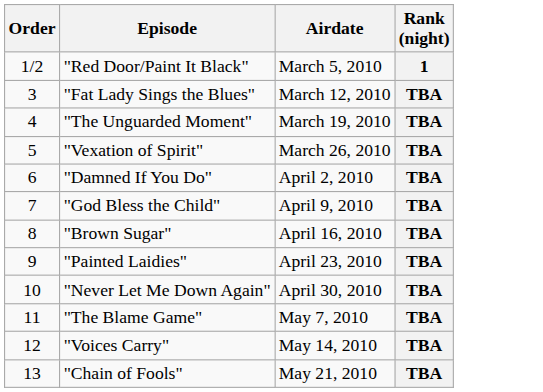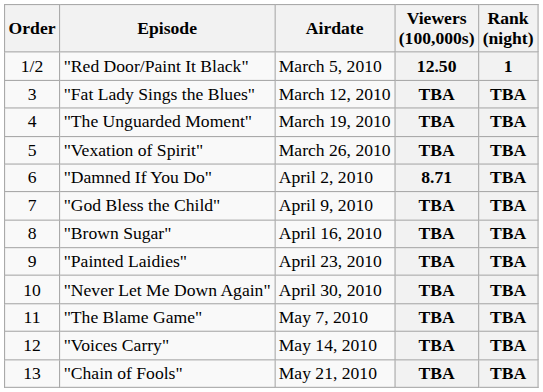+ column: Viewers (100,000s) | 12.50 | TBA | TBA | TBA | 8.71 | TBA | TBA | TBA | TBA | TBA | TBA | TBA
